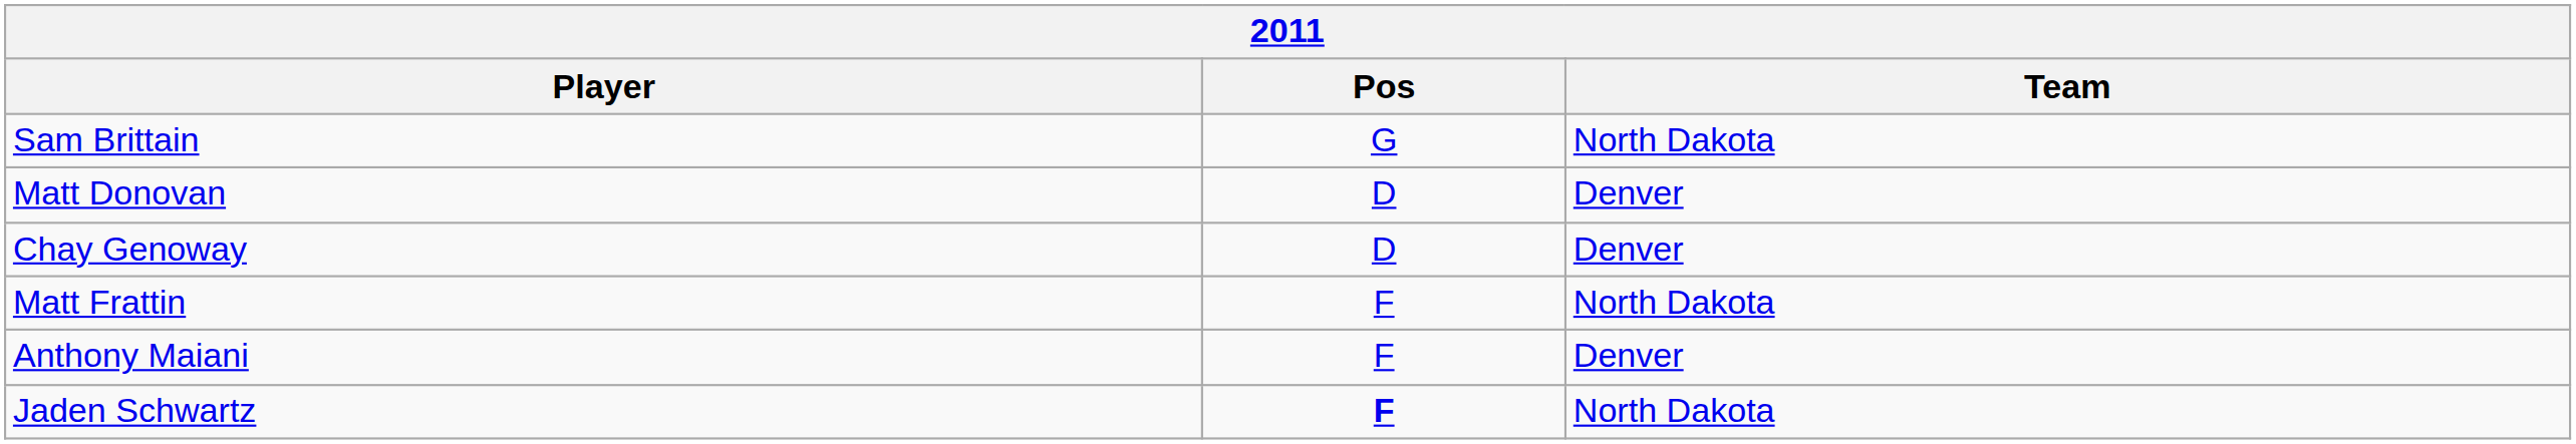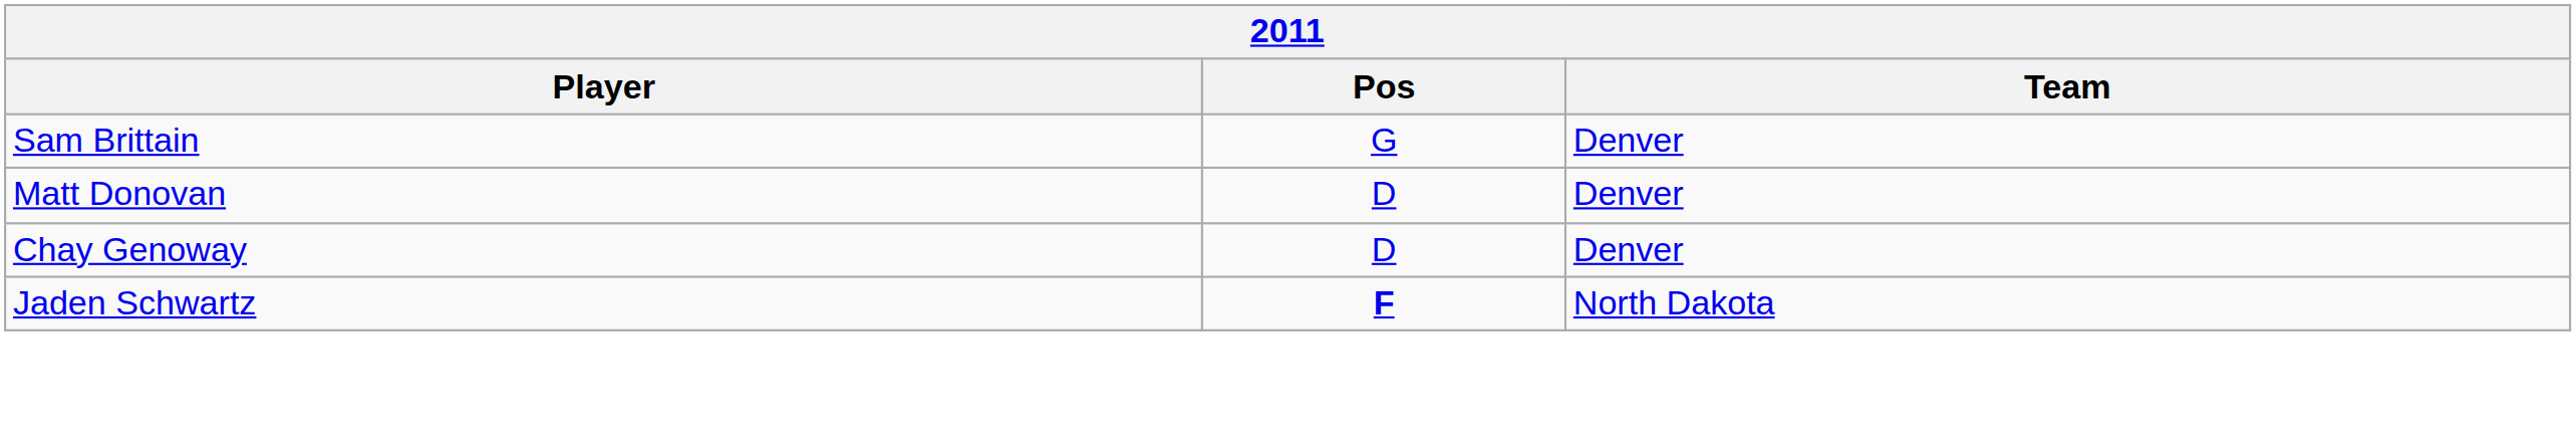Sam Brittain | Team: North Dakota -> Denver
- row: Matt Frattin | F | North Dakota
- row: Anthony Maiani | F | Denver
